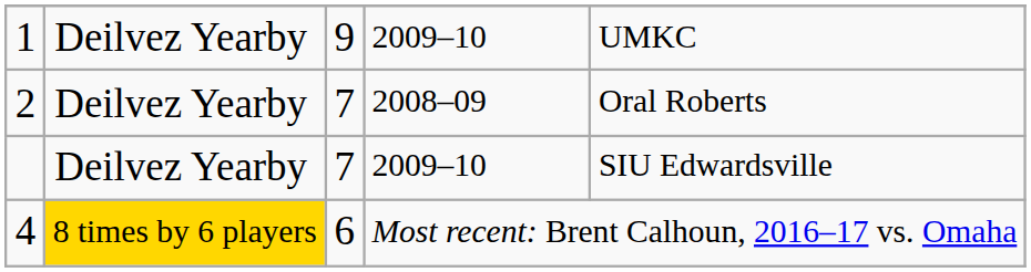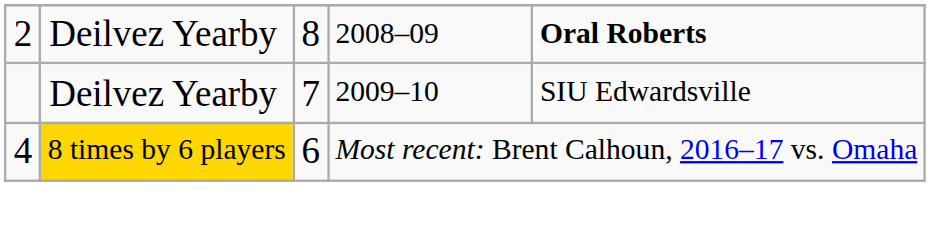- row: 1 | Deilvez Yearby | 9 | 2009–10 | UMKC
2 | column 3: 7 -> 8
2 | column 5: normal -> bold
